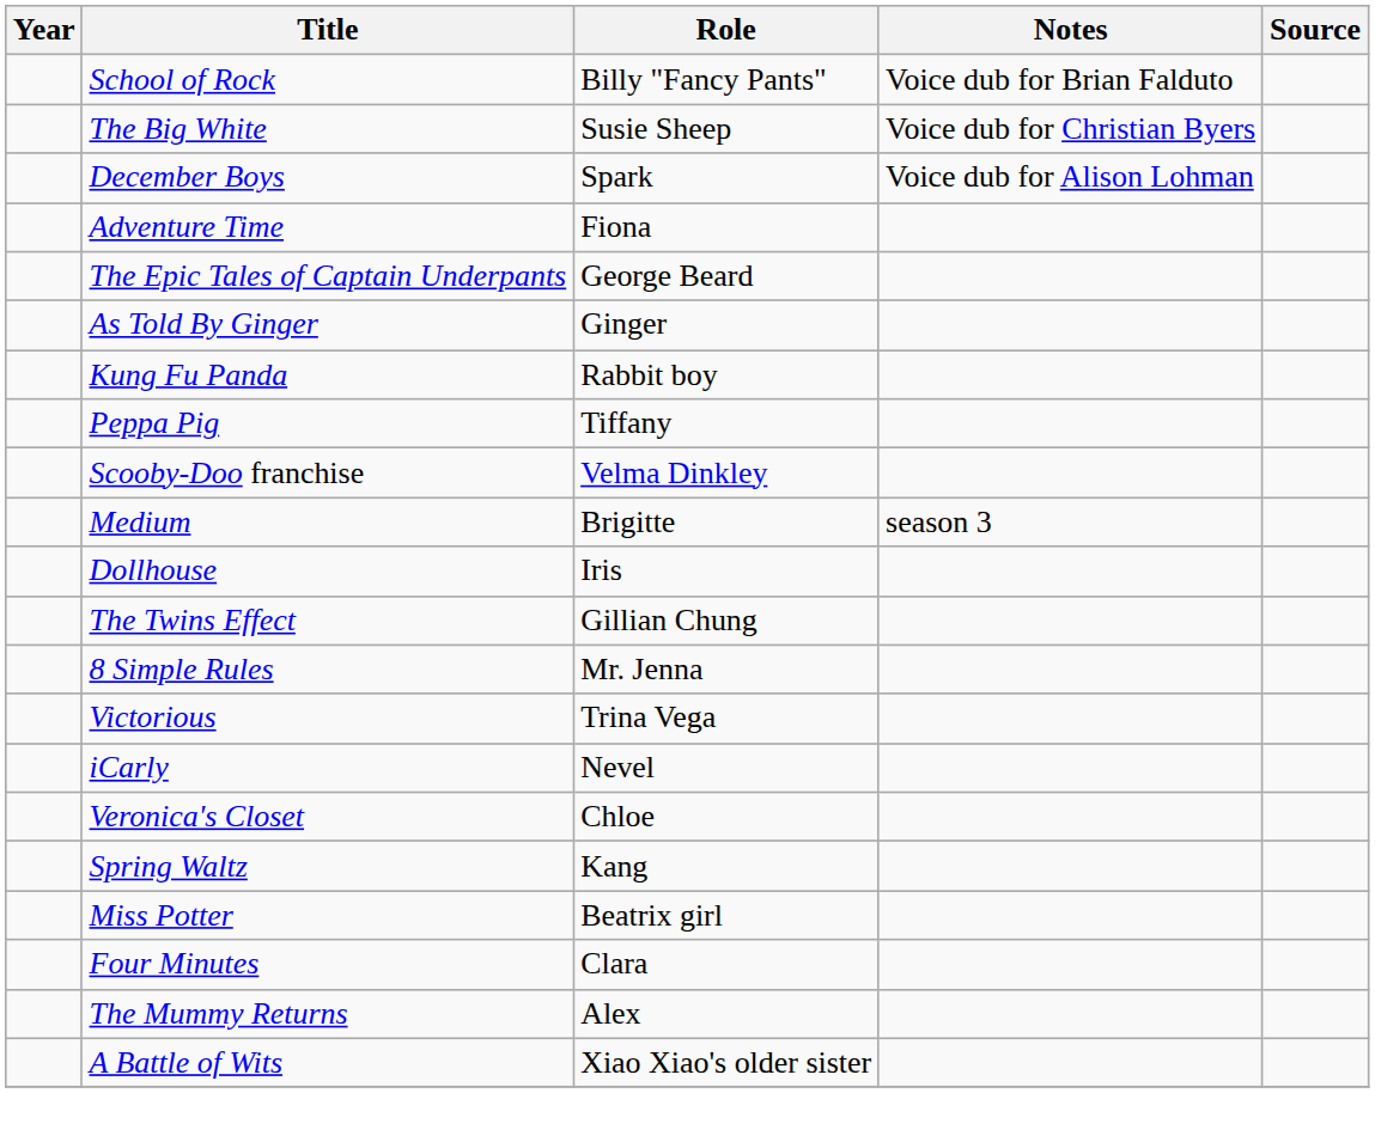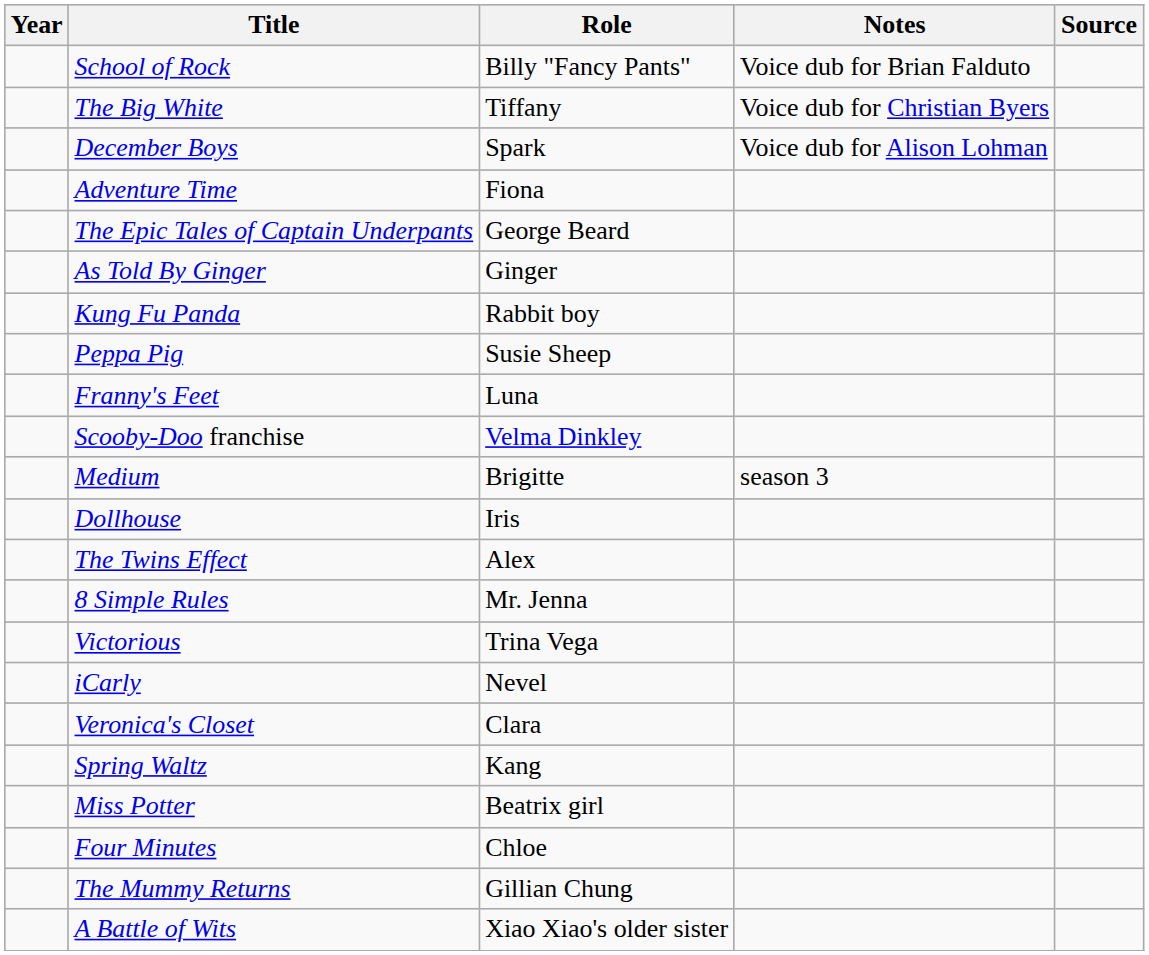The Big White | Role: Susie Sheep -> Tiffany
Peppa Pig | Role: Tiffany -> Susie Sheep
+ row: Franny's Feet | Luna
The Twins Effect | Role: Gillian Chung -> Alex
Veronica's Closet | Role: Chloe -> Clara
Four Minutes | Role: Clara -> Chloe
The Mummy Returns | Role: Alex -> Gillian Chung
